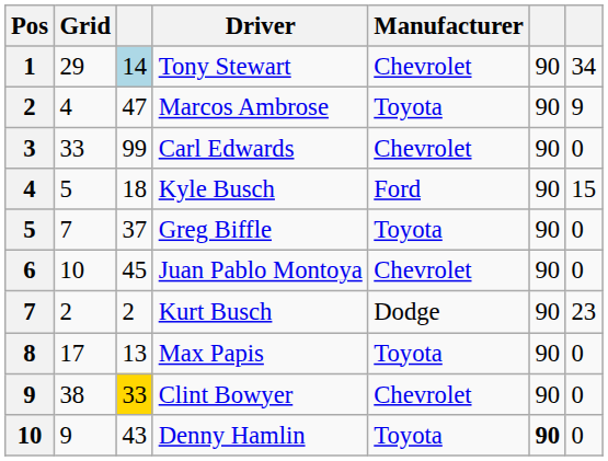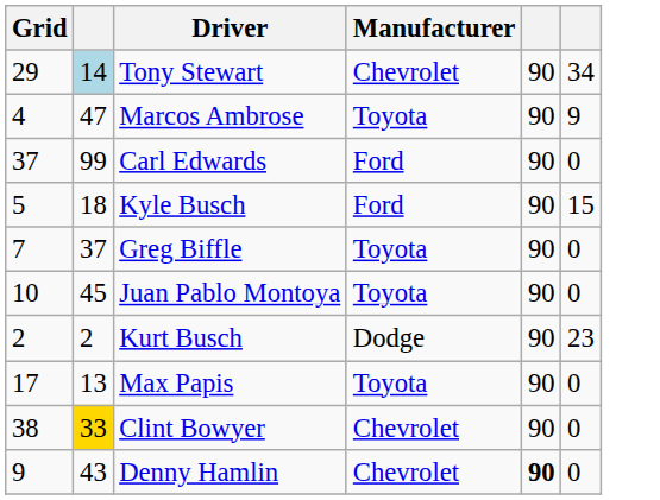- column: Pos | 1 | 2 | 3 | 4 | 5 | 6 | 7 | 8 | 9 | 10
Carl Edwards | Grid: 33 -> 37
Carl Edwards | Manufacturer: Chevrolet -> Ford
Juan Pablo Montoya | Manufacturer: Chevrolet -> Toyota
Denny Hamlin | Manufacturer: Toyota -> Chevrolet
